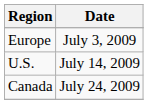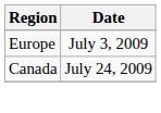- row: U.S. | July 14, 2009
